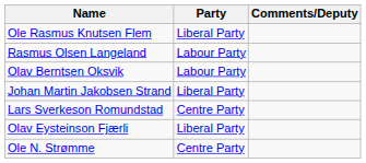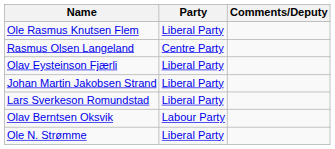Rasmus Olsen Langeland | Party: Labour Party -> Centre Party
rows swapped: Olav Eysteinson Fjærli <-> Olav Berntsen Oksvik
Lars Sverkeson Romundstad | Party: Centre Party -> Liberal Party
Ole N. Strømme | Party: Centre Party -> Liberal Party
